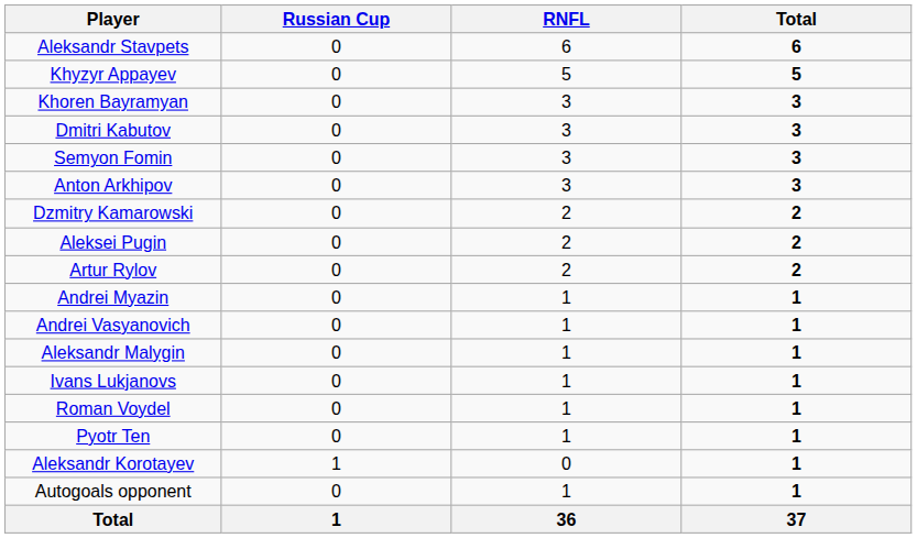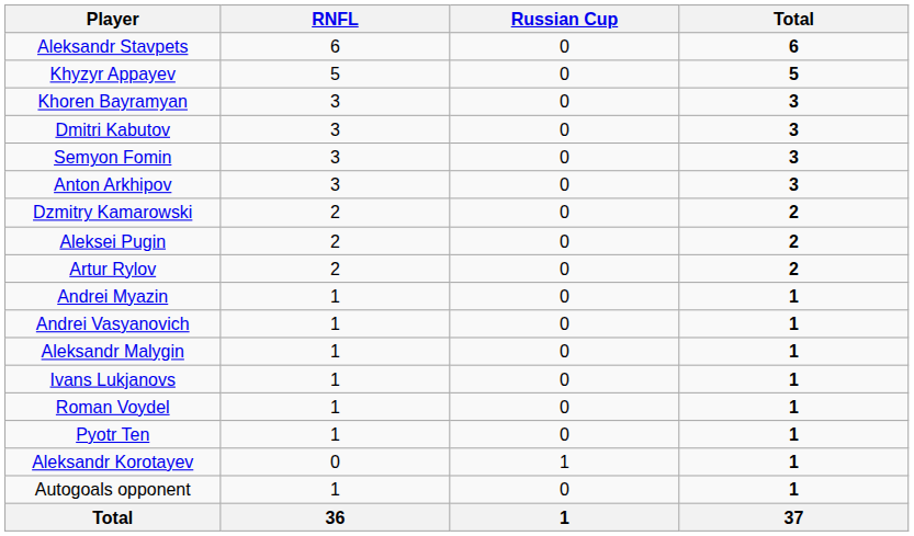columns swapped: RNFL <-> Russian Cup
